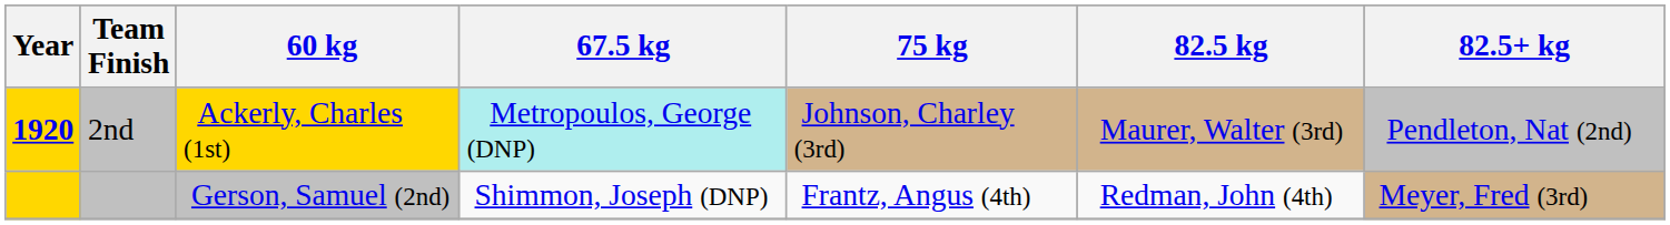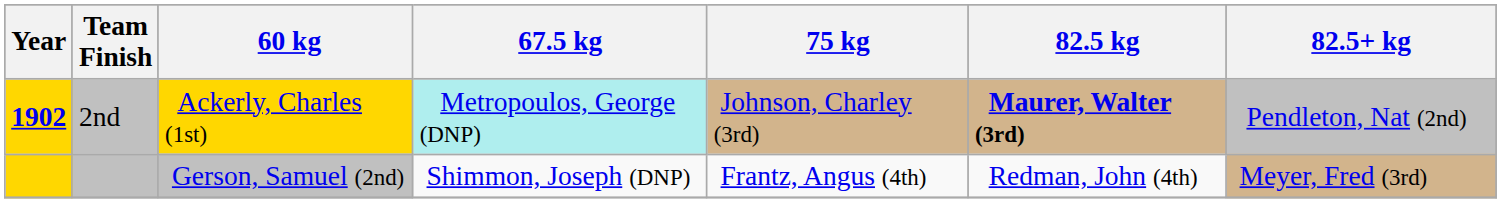2nd | Year: 1920 -> 1902
2nd | 82.5 kg: normal -> bold
